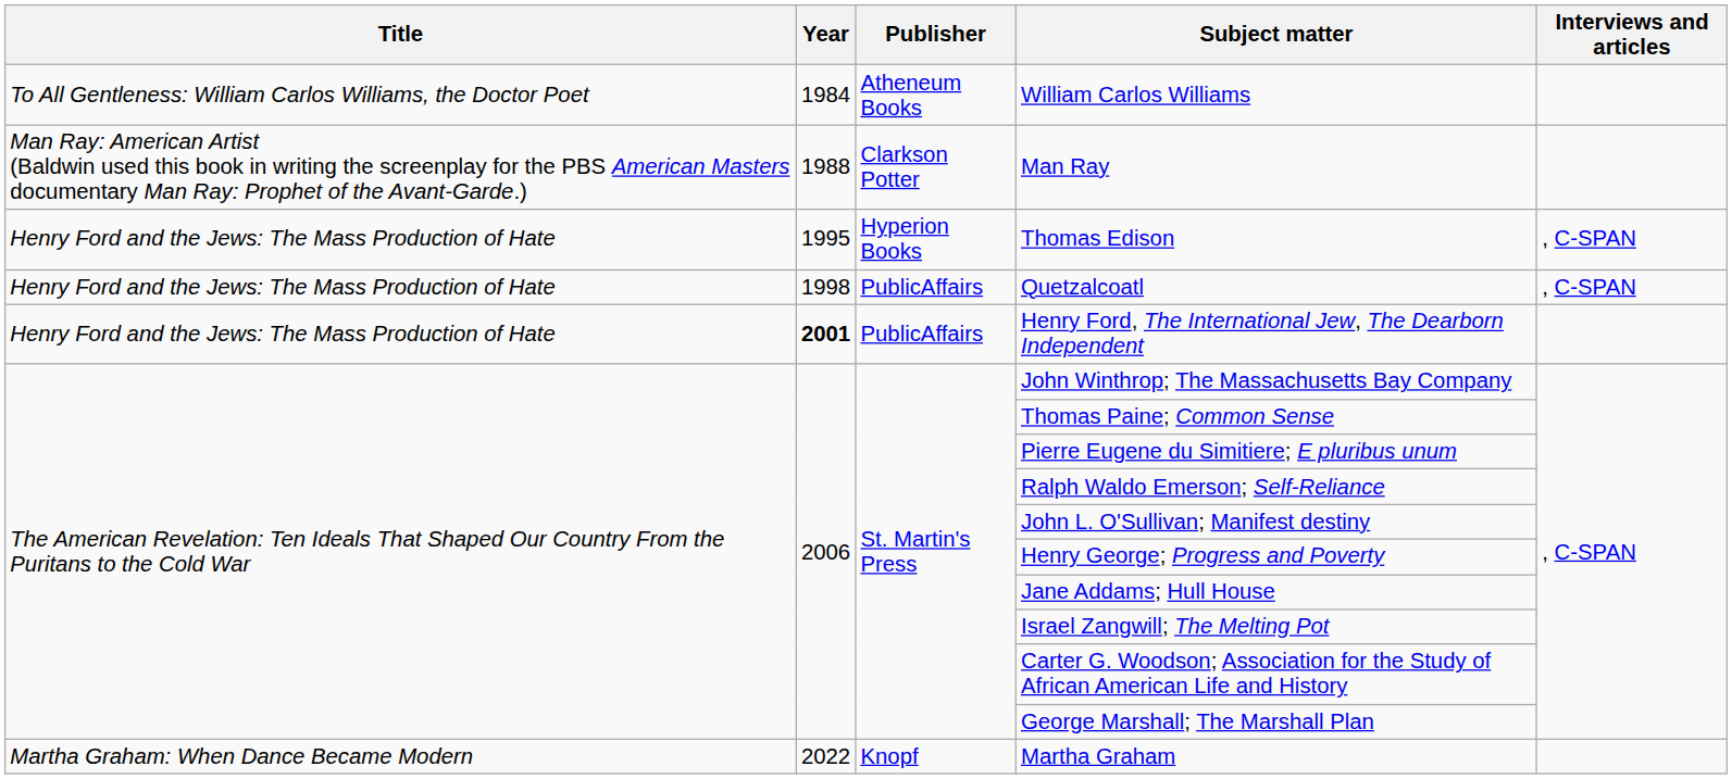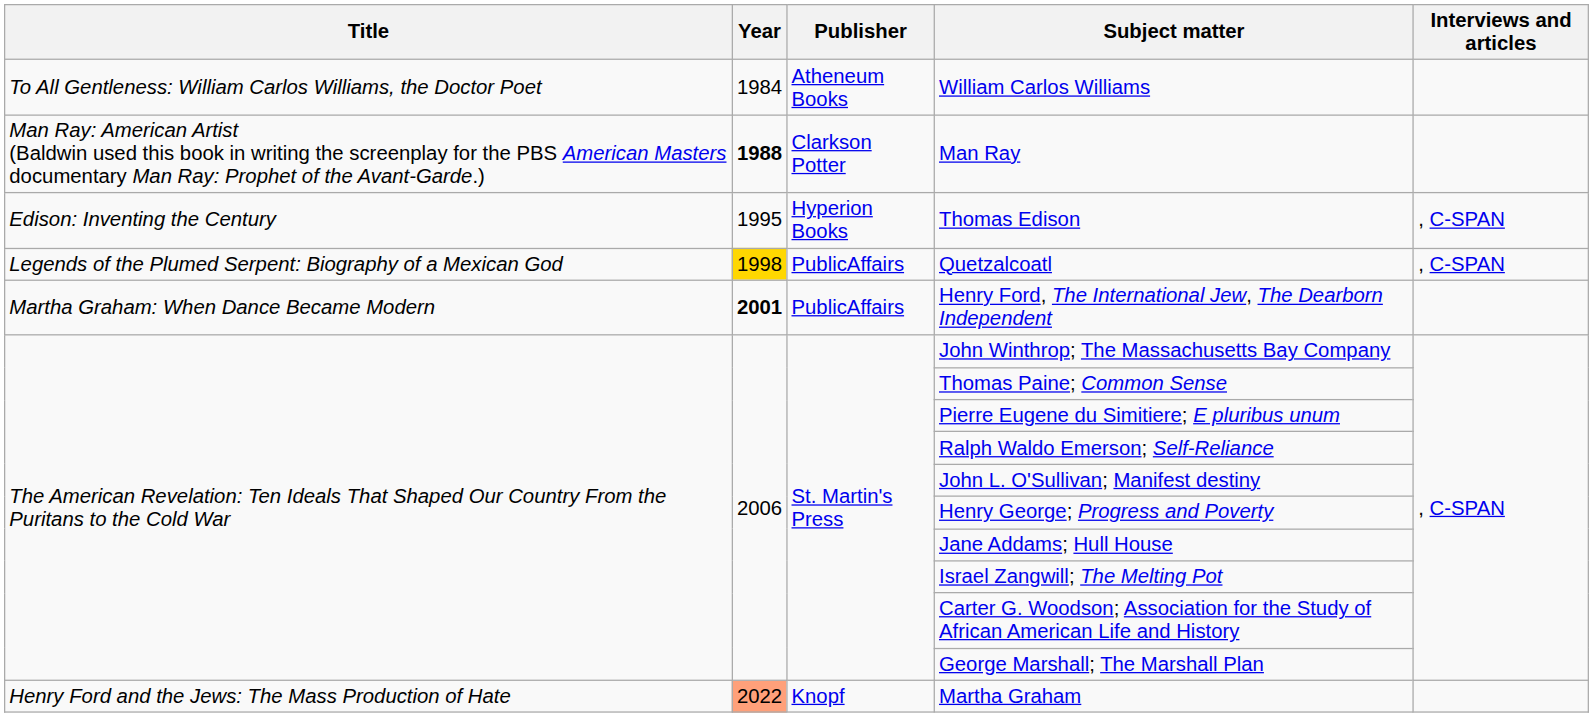Man Ray | Year: normal -> bold
Thomas Edison | Title: Henry Ford and the Jews: The Mass Production of Hate -> Edison: Inventing the Century
Quetzalcoatl | Title: Henry Ford and the Jews: The Mass Production of Hate -> Legends of the Plumed Serpent: Biography of a Mexican God
Quetzalcoatl | Year: no background -> gold background
Henry Ford, The International Jew, The Dearborn Independent | Title: Henry Ford and the Jews: The Mass Production of Hate -> Martha Graham: When Dance Became Modern
Martha Graham | Title: Martha Graham: When Dance Became Modern -> Henry Ford and the Jews: The Mass Production of Hate
Martha Graham | Year: no background -> lightsalmon background
